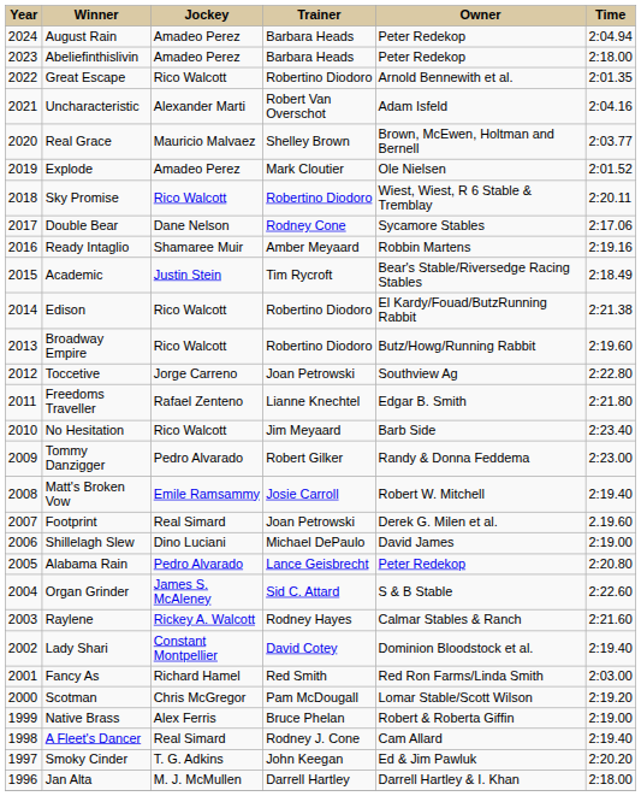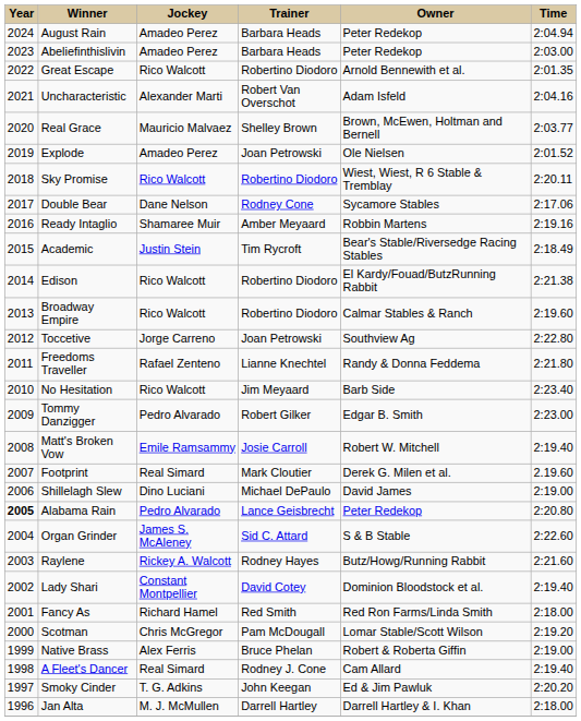Abeliefinthislivin | Time: 2:18.00 -> 2:03.00
Explode | Trainer: Mark Cloutier -> Joan Petrowski
Broadway Empire | Owner: Butz/Howg/Running Rabbit -> Calmar Stables & Ranch
Freedoms Traveller | Owner: Edgar B. Smith -> Randy & Donna Feddema
Tommy Danzigger | Owner: Randy & Donna Feddema -> Edgar B. Smith
Footprint | Trainer: Joan Petrowski -> Mark Cloutier
Alabama Rain | Year: normal -> bold
Raylene | Owner: Calmar Stables & Ranch -> Butz/Howg/Running Rabbit
Fancy As | Time: 2:03.00 -> 2:18.00
